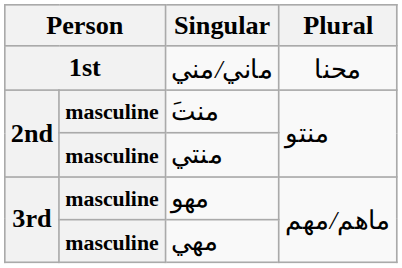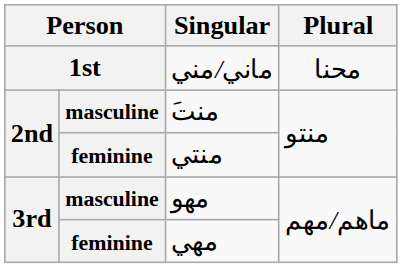منتي | column 2: masculine -> feminine
مهي | column 2: masculine -> feminine
